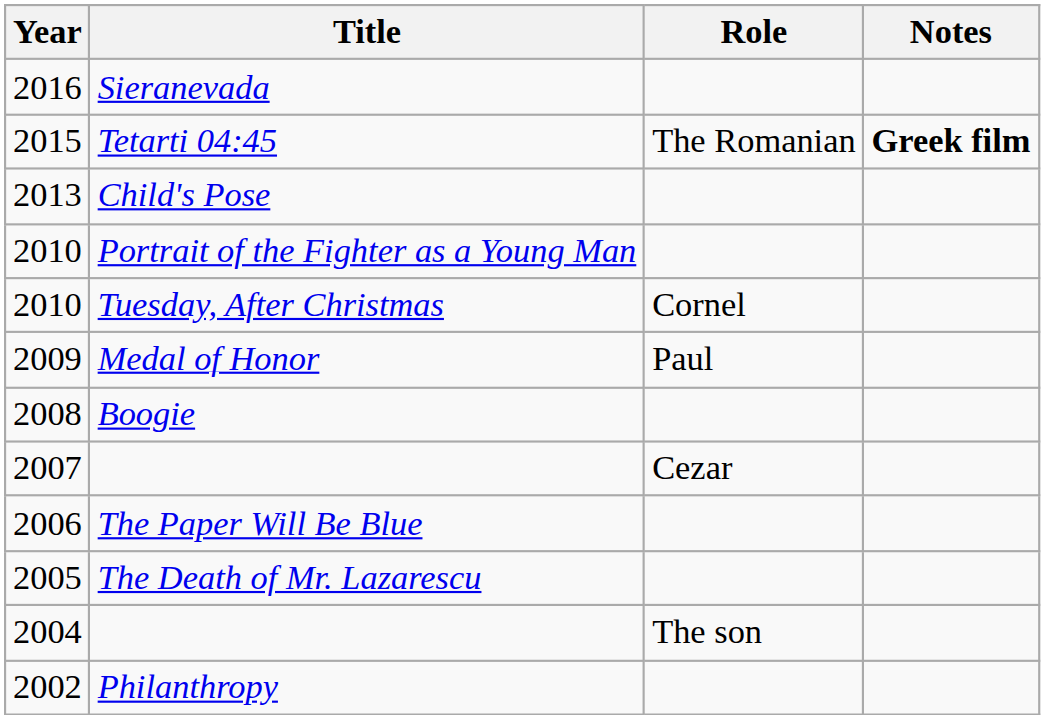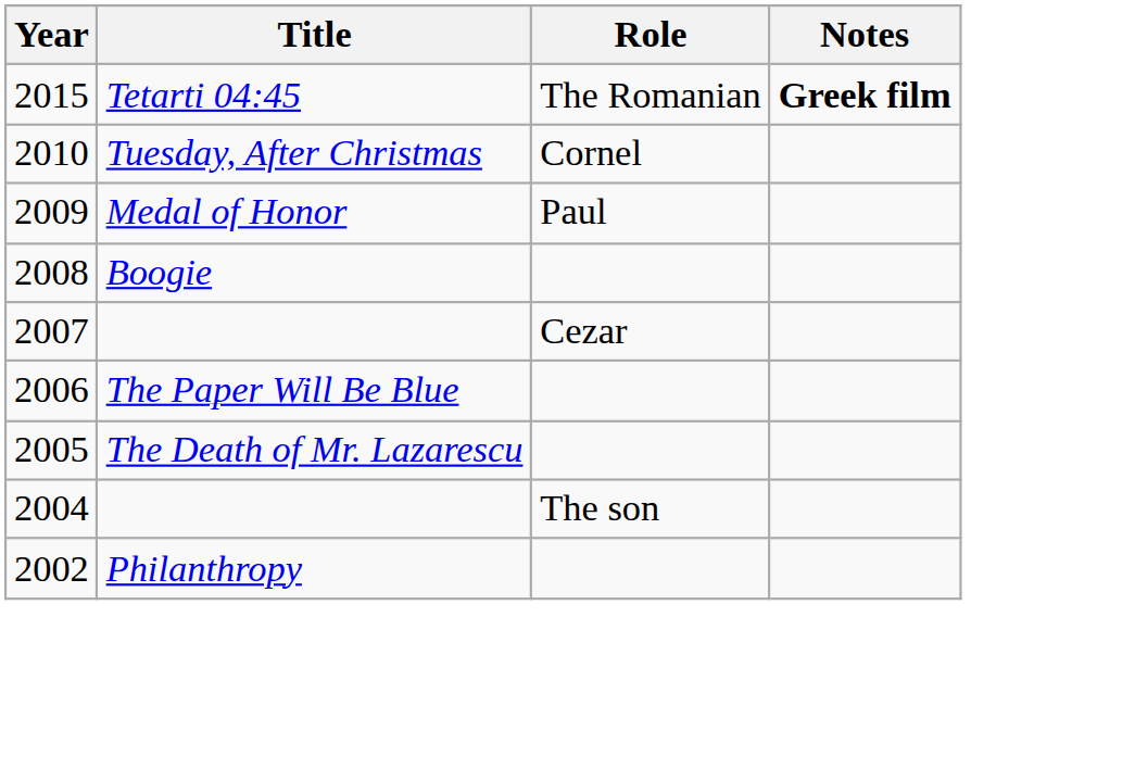- row: 2016 | Sieranevada
- row: 2013 | Child's Pose
- row: 2010 | Portrait of the Fighter as a Young Man
